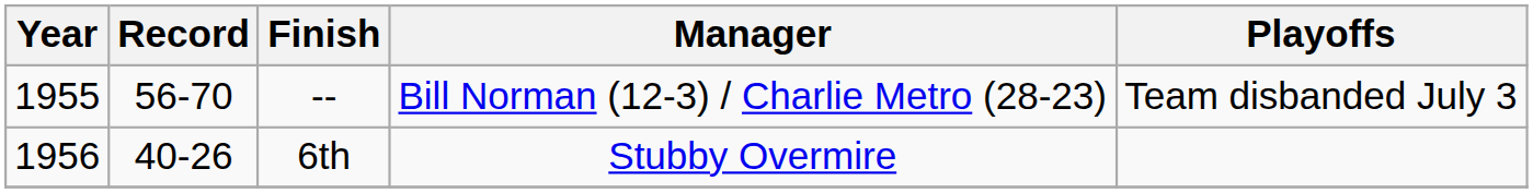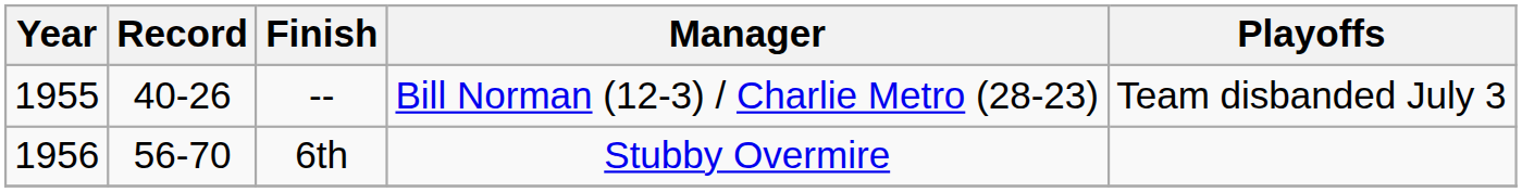-- | Record: 56-70 -> 40-26
6th | Record: 40-26 -> 56-70
